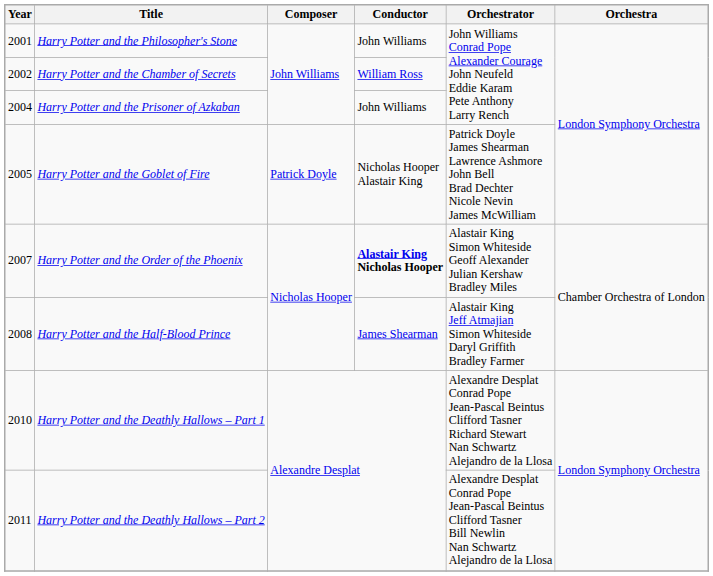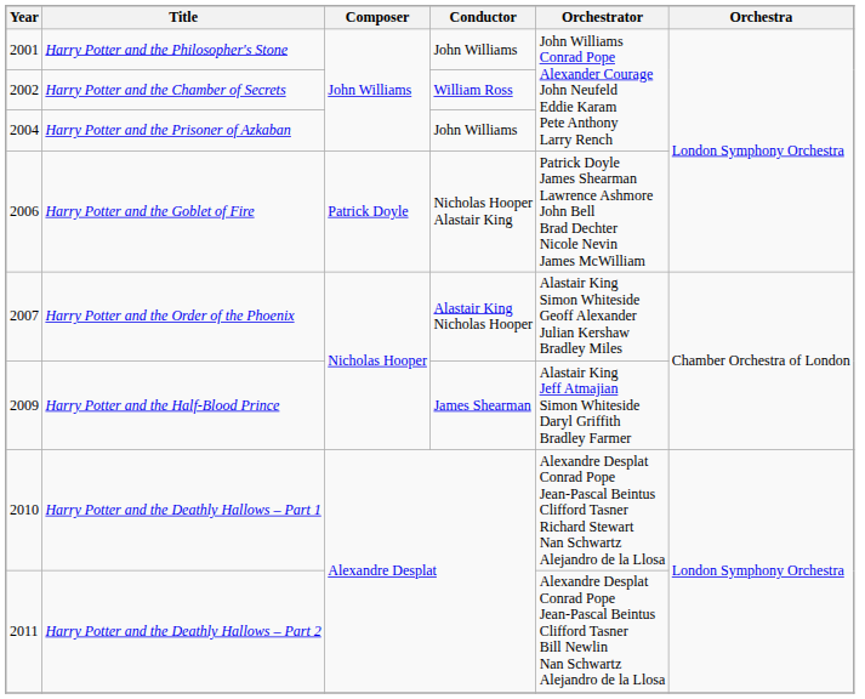Harry Potter and the Goblet of Fire | Year: 2005 -> 2006
Harry Potter and the Order of the Phoenix | Conductor: bold -> normal
Harry Potter and the Half-Blood Prince | Year: 2008 -> 2009
